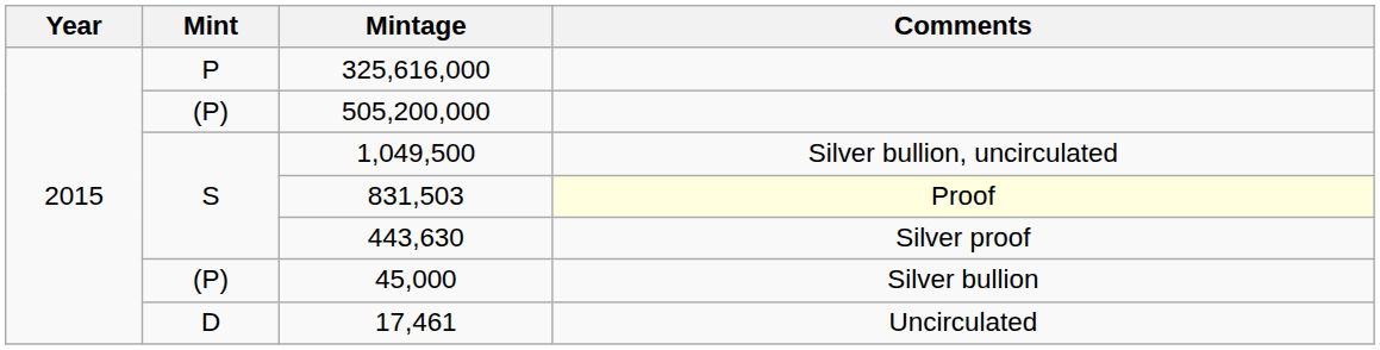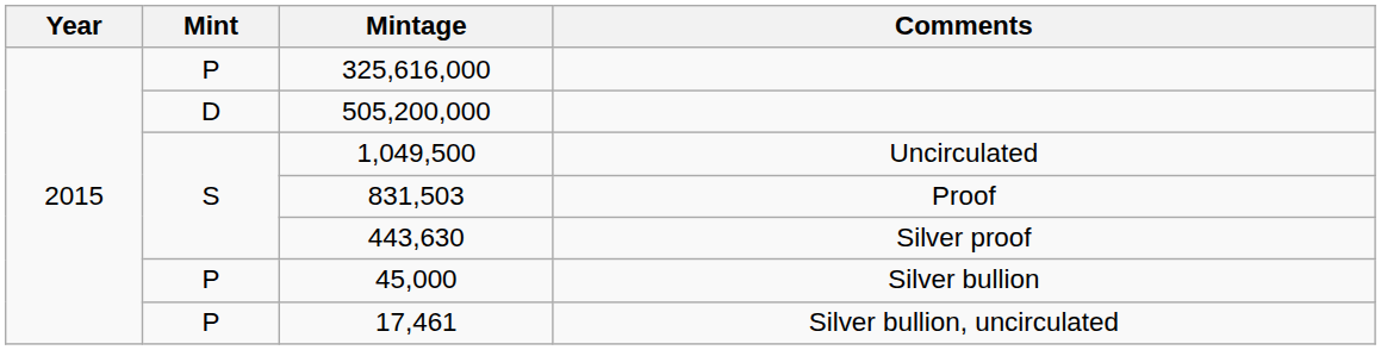505,200,000 | Mint: (P) -> D
1,049,500 | Comments: Silver bullion, uncirculated -> Uncirculated
831,503 | Comments: lightyellow background -> no background
45,000 | Mint: (P) -> P
17,461 | Mint: D -> P
17,461 | Comments: Uncirculated -> Silver bullion, uncirculated
